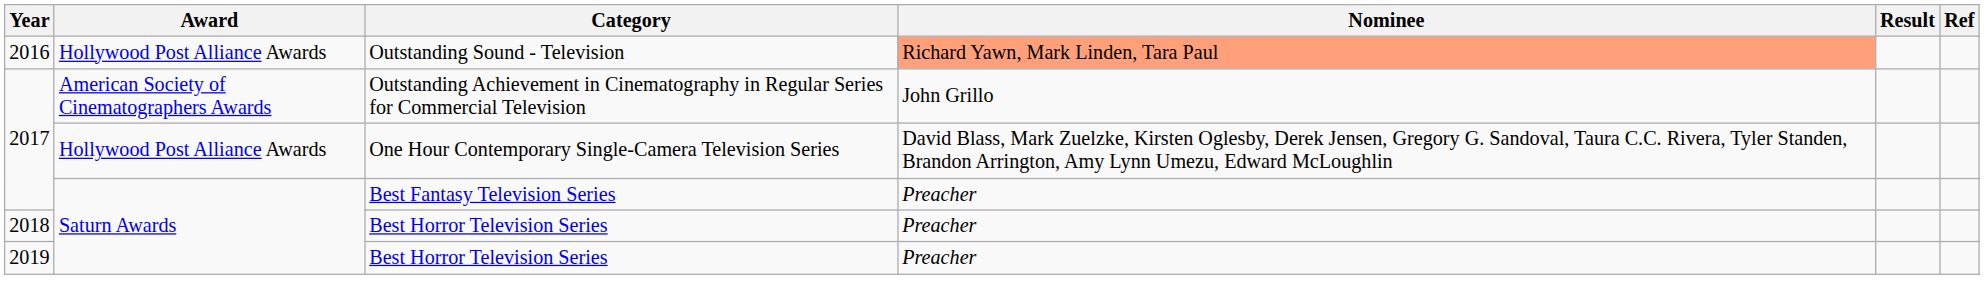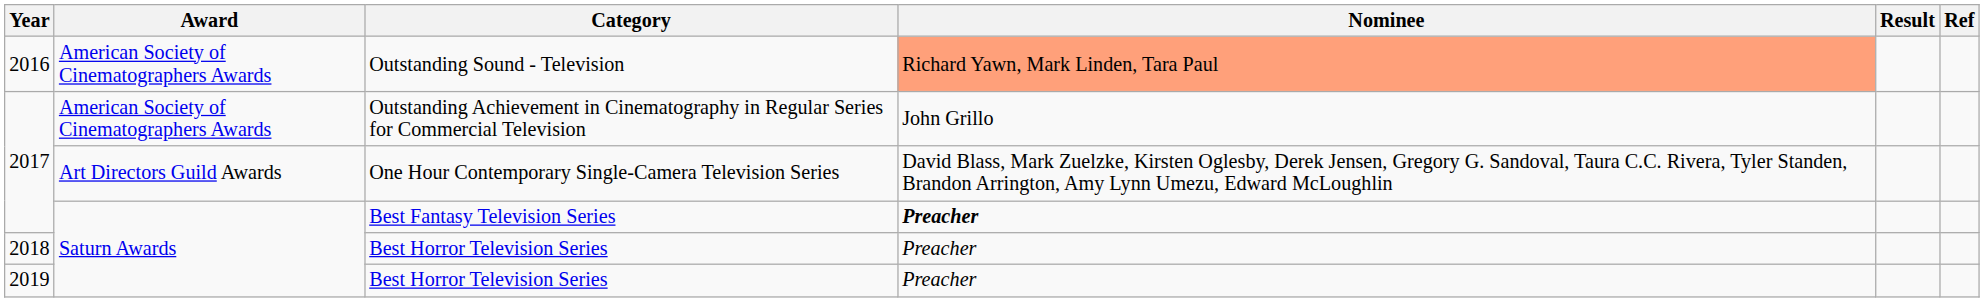Outstanding Sound - Television | Award: Hollywood Post Alliance Awards -> American Society of Cinematographers Awards
One Hour Contemporary Single-Camera Television Series | Award: Hollywood Post Alliance Awards -> Art Directors Guild Awards
Best Fantasy Television Series | Nominee: normal -> bold
